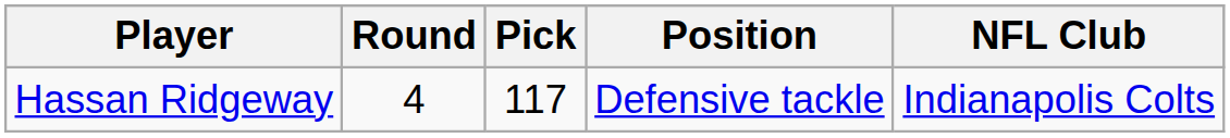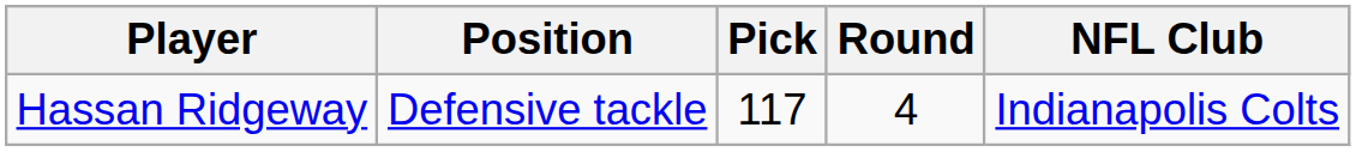columns swapped: Round <-> Position
